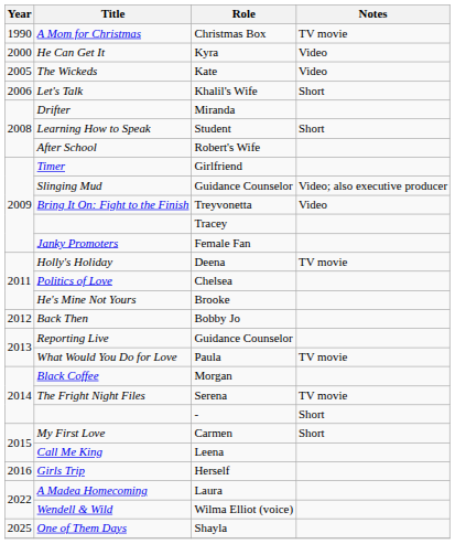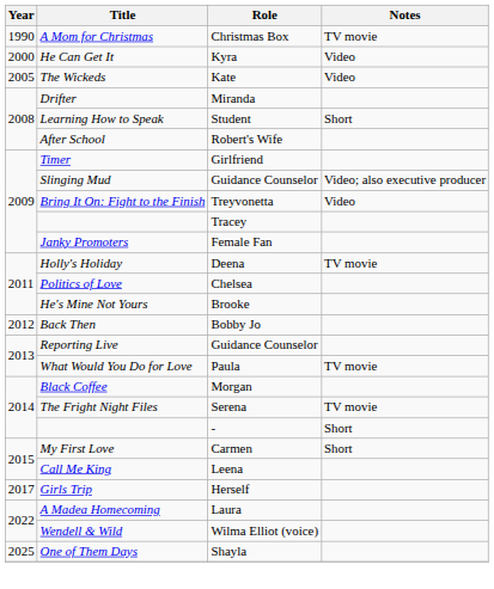- row: 2006 | Let's Talk | Khalil's Wife | Short
Girls Trip | Year: 2016 -> 2017
